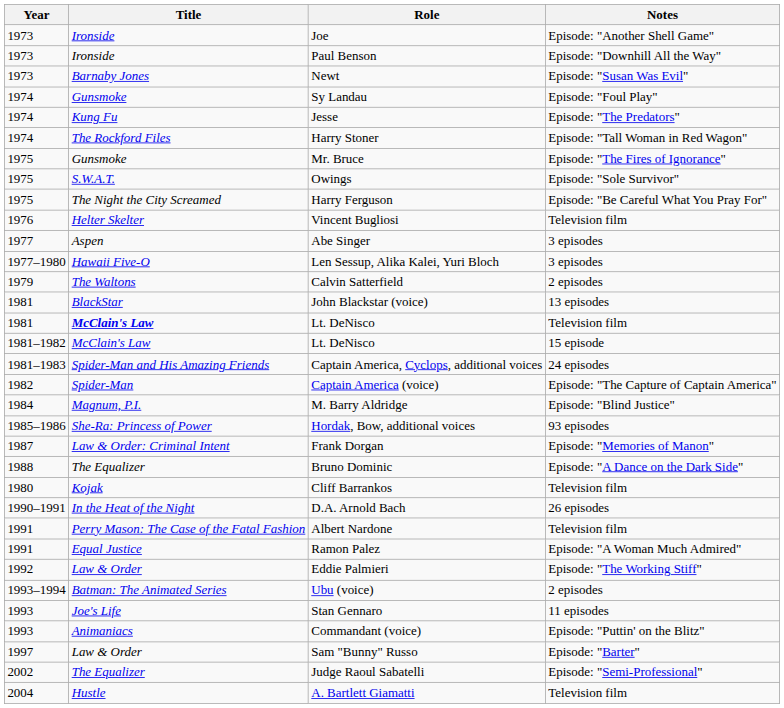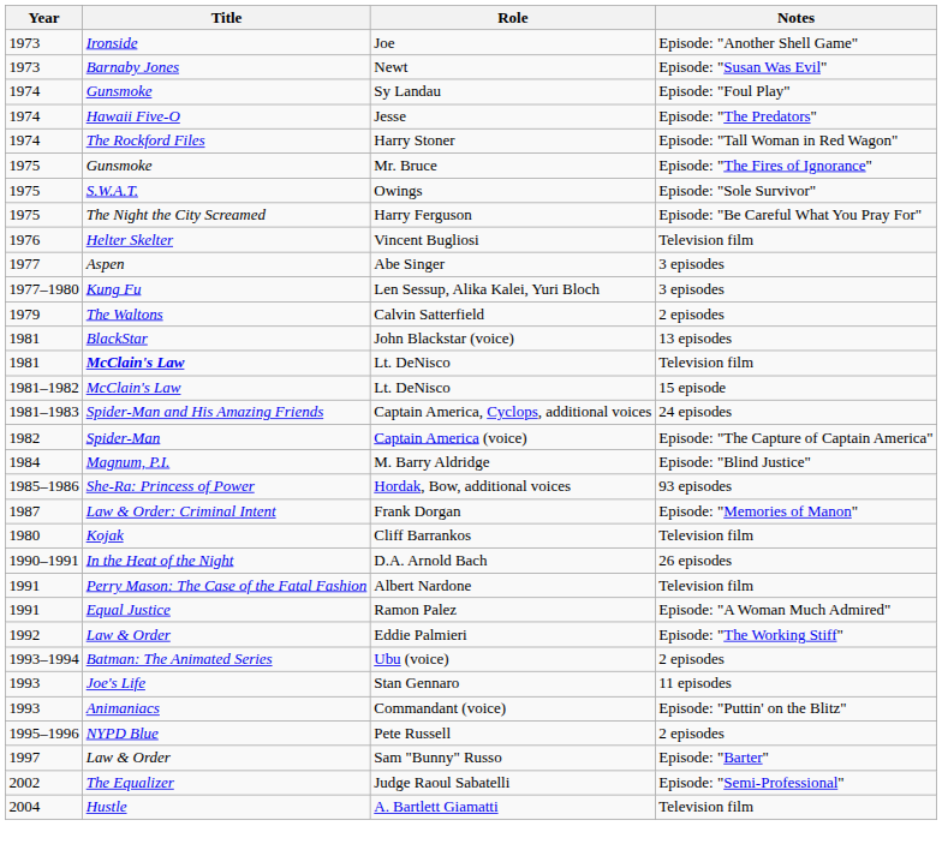- row: 1973 | Ironside | Paul Benson | Episode: "Downhill All the Way"
Jesse | Title: Kung Fu -> Hawaii Five-O
Len Sessup, Alika Kalei, Yuri Bloch | Title: Hawaii Five-O -> Kung Fu
- row: 1988 | The Equalizer | Bruno Dominic | Episode: "A Dance on the Dark Side"
+ row: 1995–1996 | NYPD Blue | Pete Russell | 2 episodes
